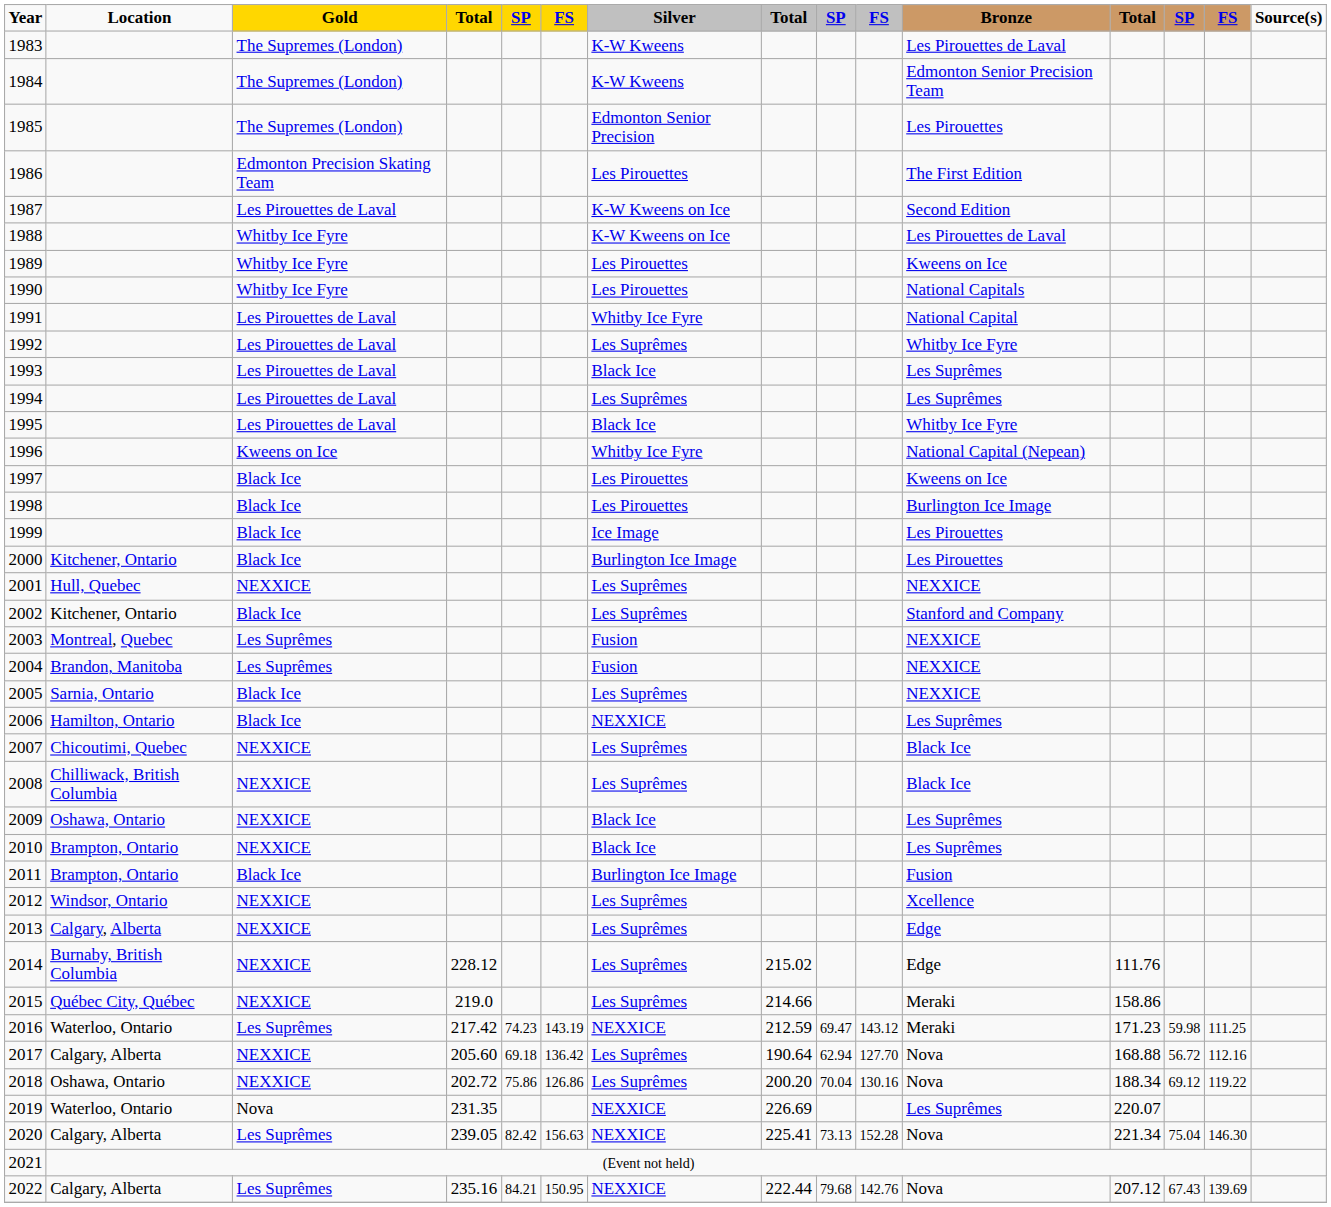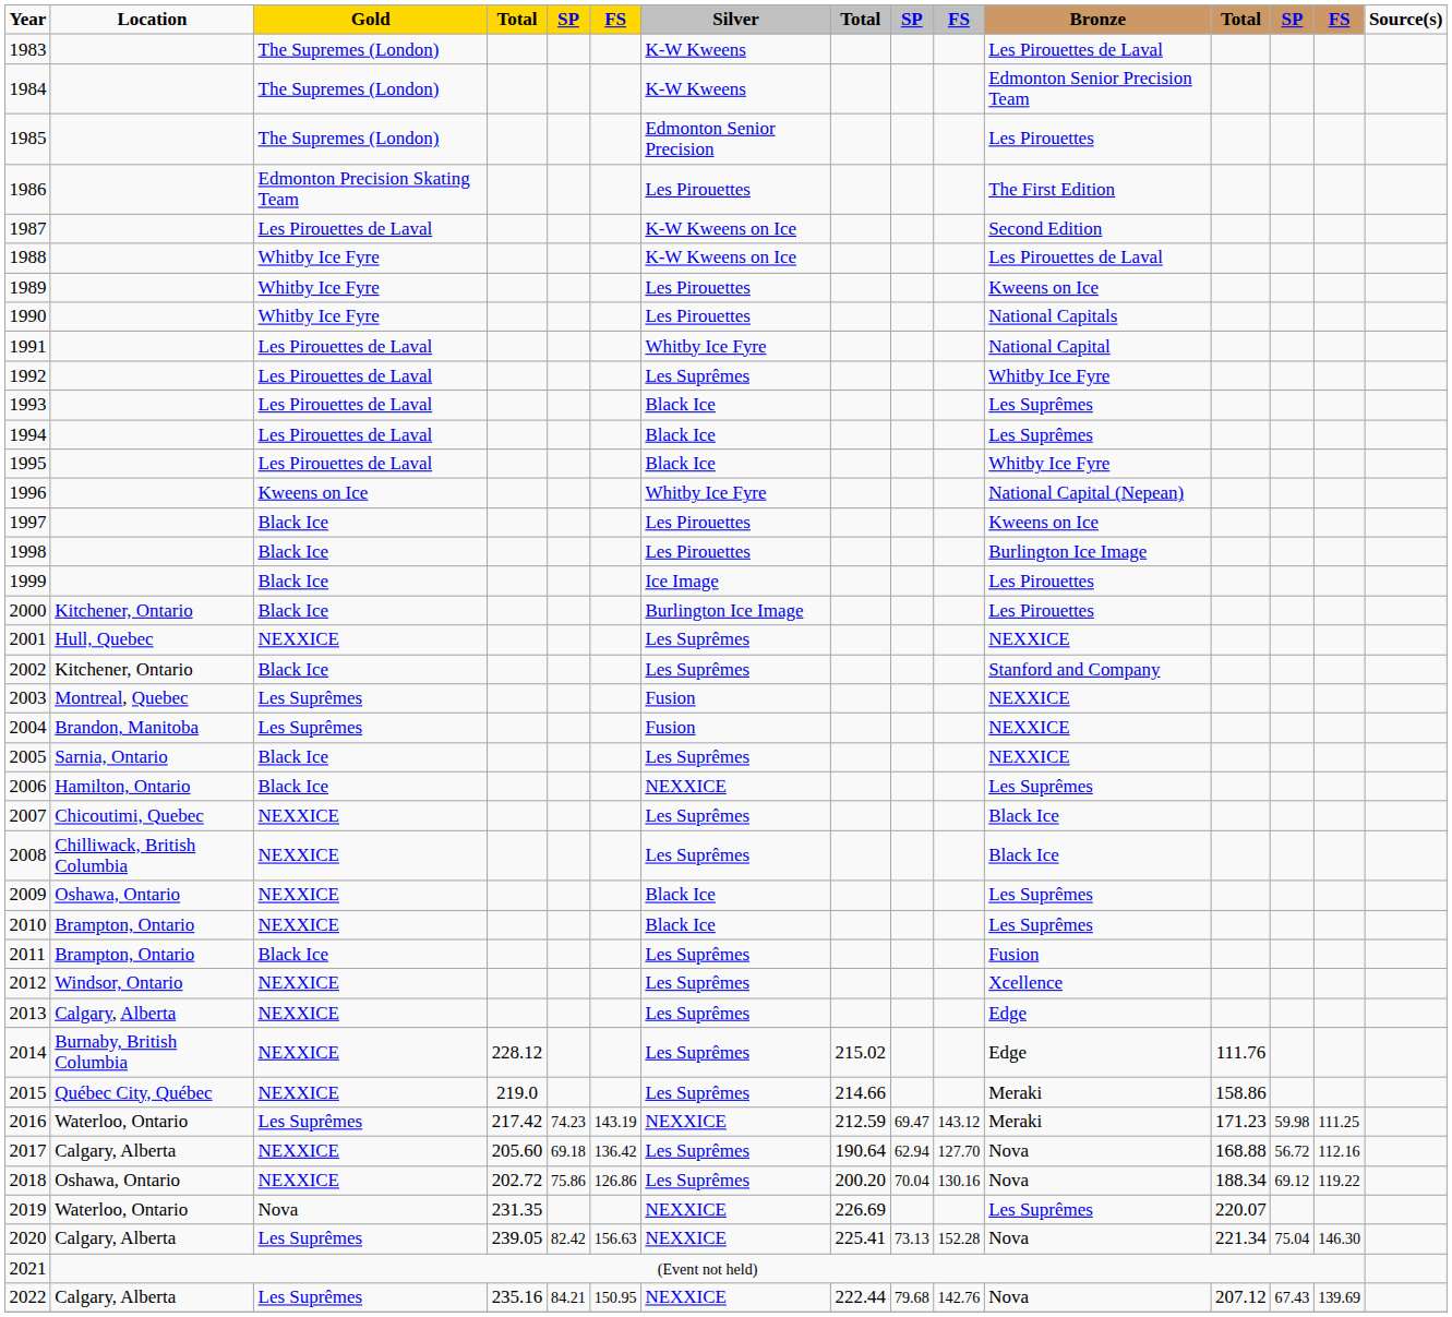1994 | Silver: Les Suprêmes -> Black Ice
2011 | Silver: Burlington Ice Image -> Les Suprêmes
